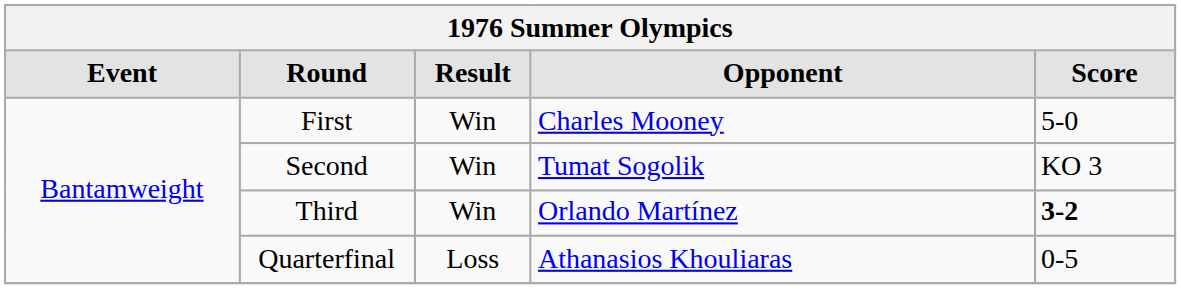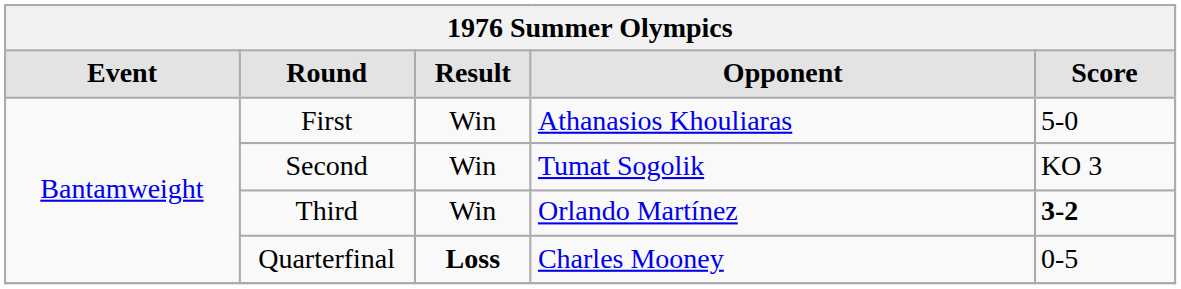First | Opponent: Charles Mooney -> Athanasios Khouliaras
Quarterfinal | Result: normal -> bold
Quarterfinal | Opponent: Athanasios Khouliaras -> Charles Mooney
